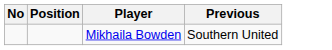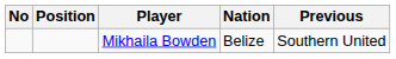+ column: Nation | Belize
